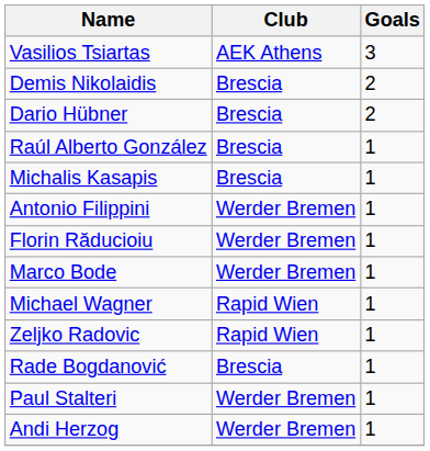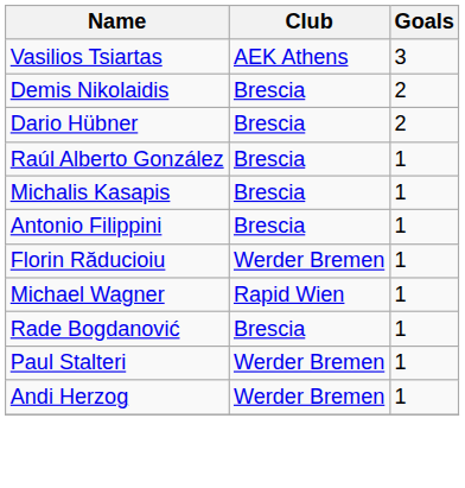Antonio Filippini | Club: Werder Bremen -> Brescia
- row: Marco Bode | Werder Bremen | 1
- row: Zeljko Radovic | Rapid Wien | 1
